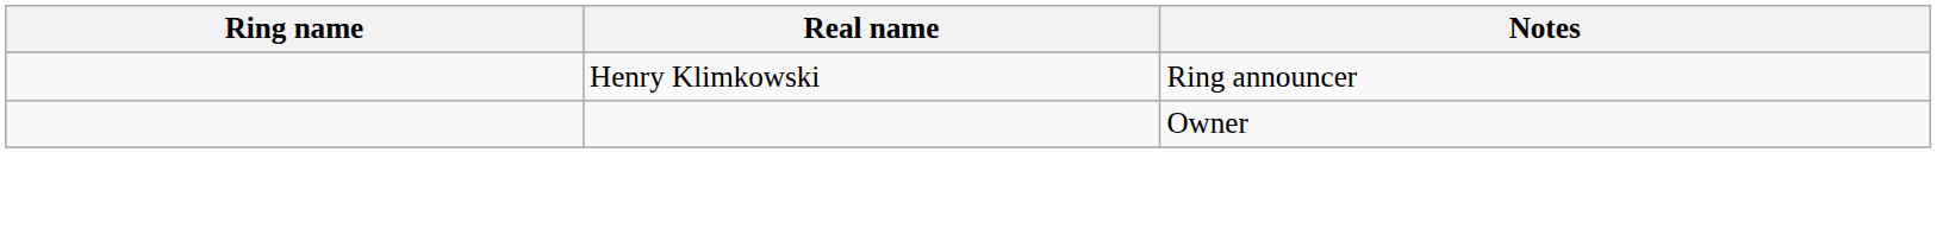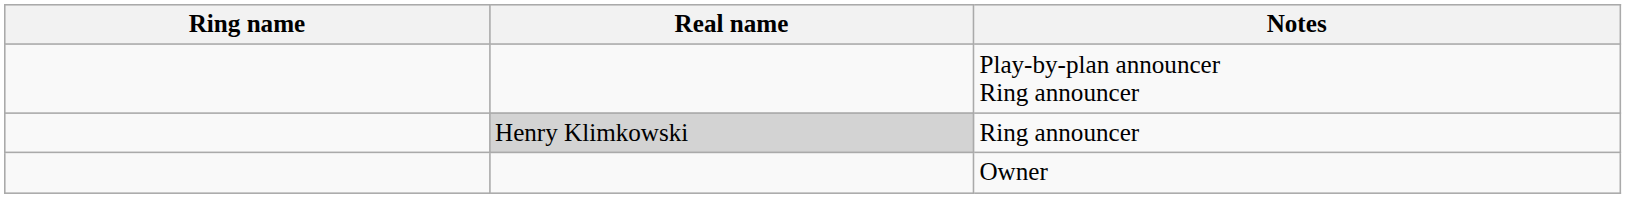+ row: Play-by-plan announcer Ring announcer
Ring announcer | Real name: no background -> lightgrey background
